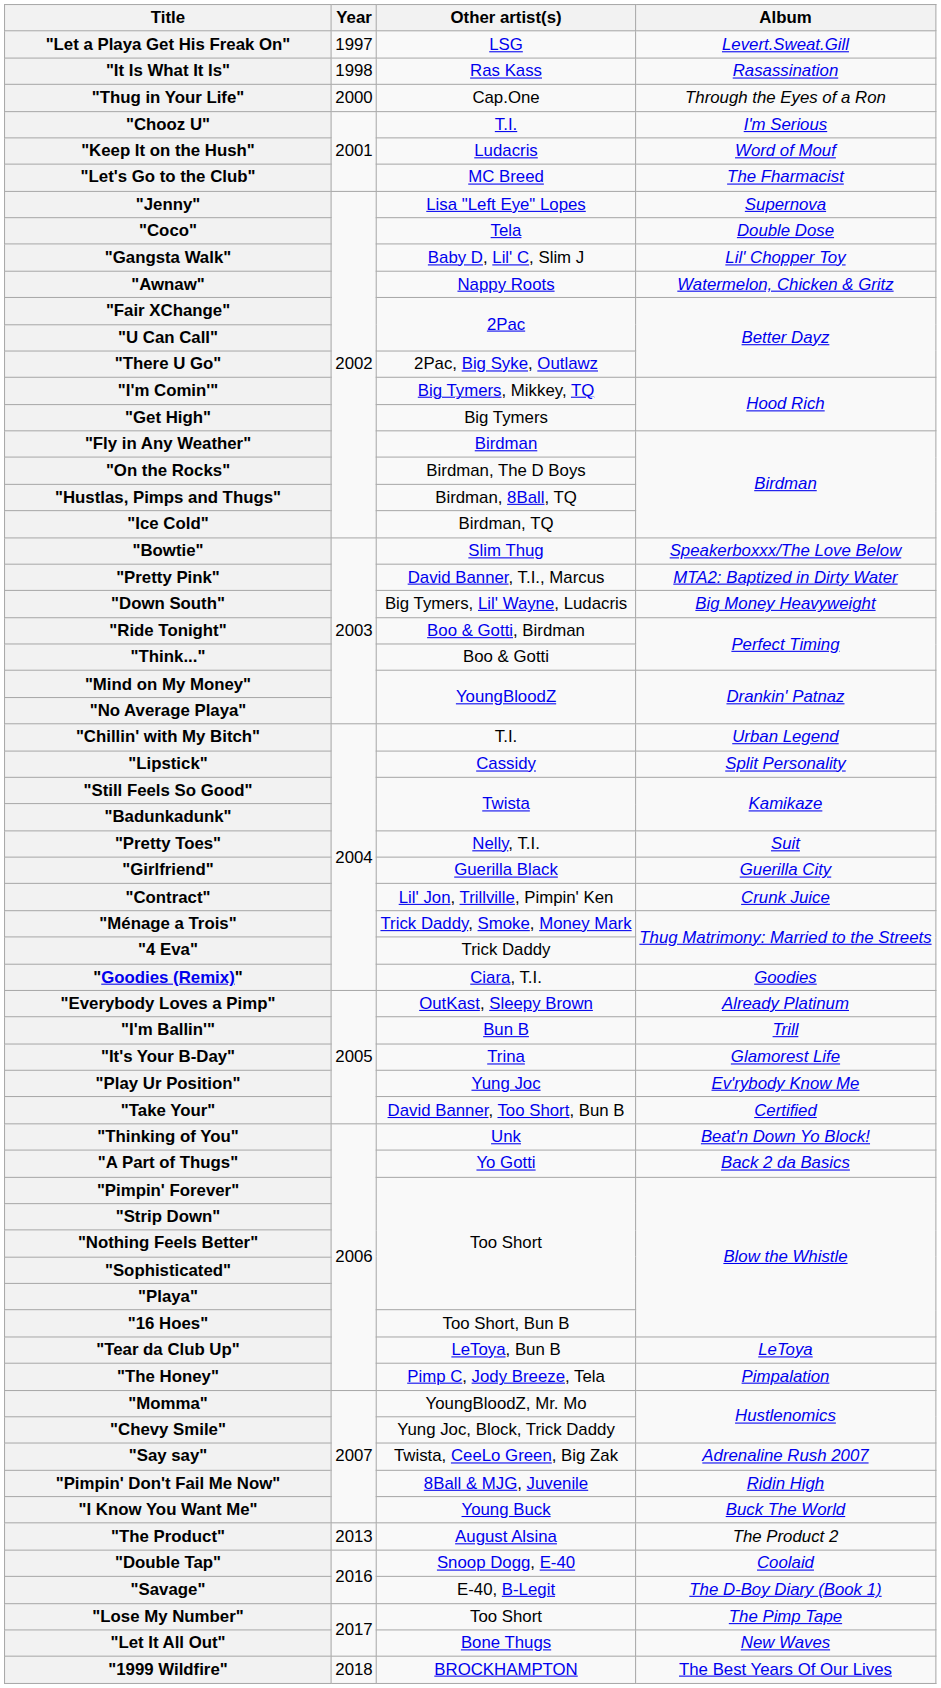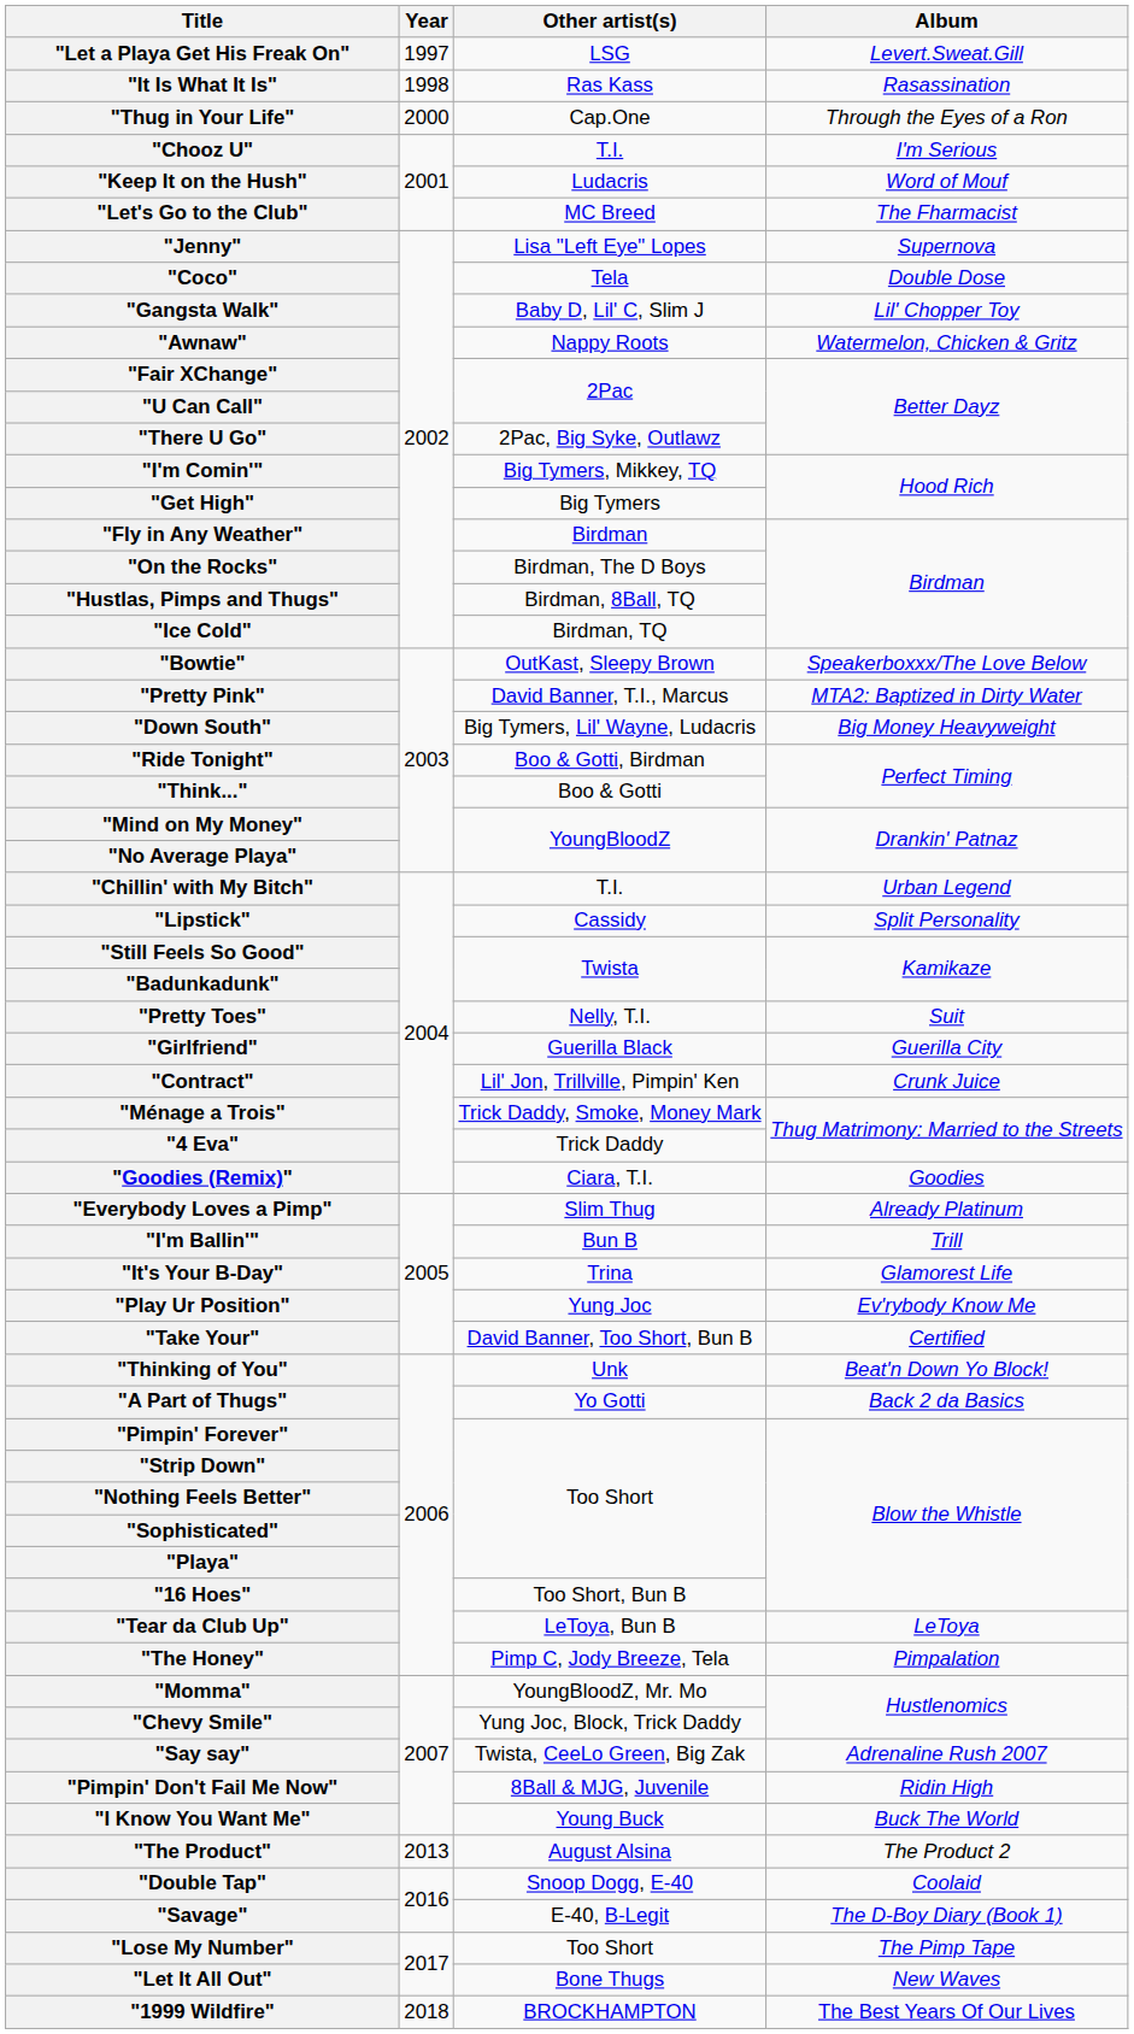"Bowtie" | Other artist(s): Slim Thug -> OutKast, Sleepy Brown
"Everybody Loves a Pimp" | Other artist(s): OutKast, Sleepy Brown -> Slim Thug
